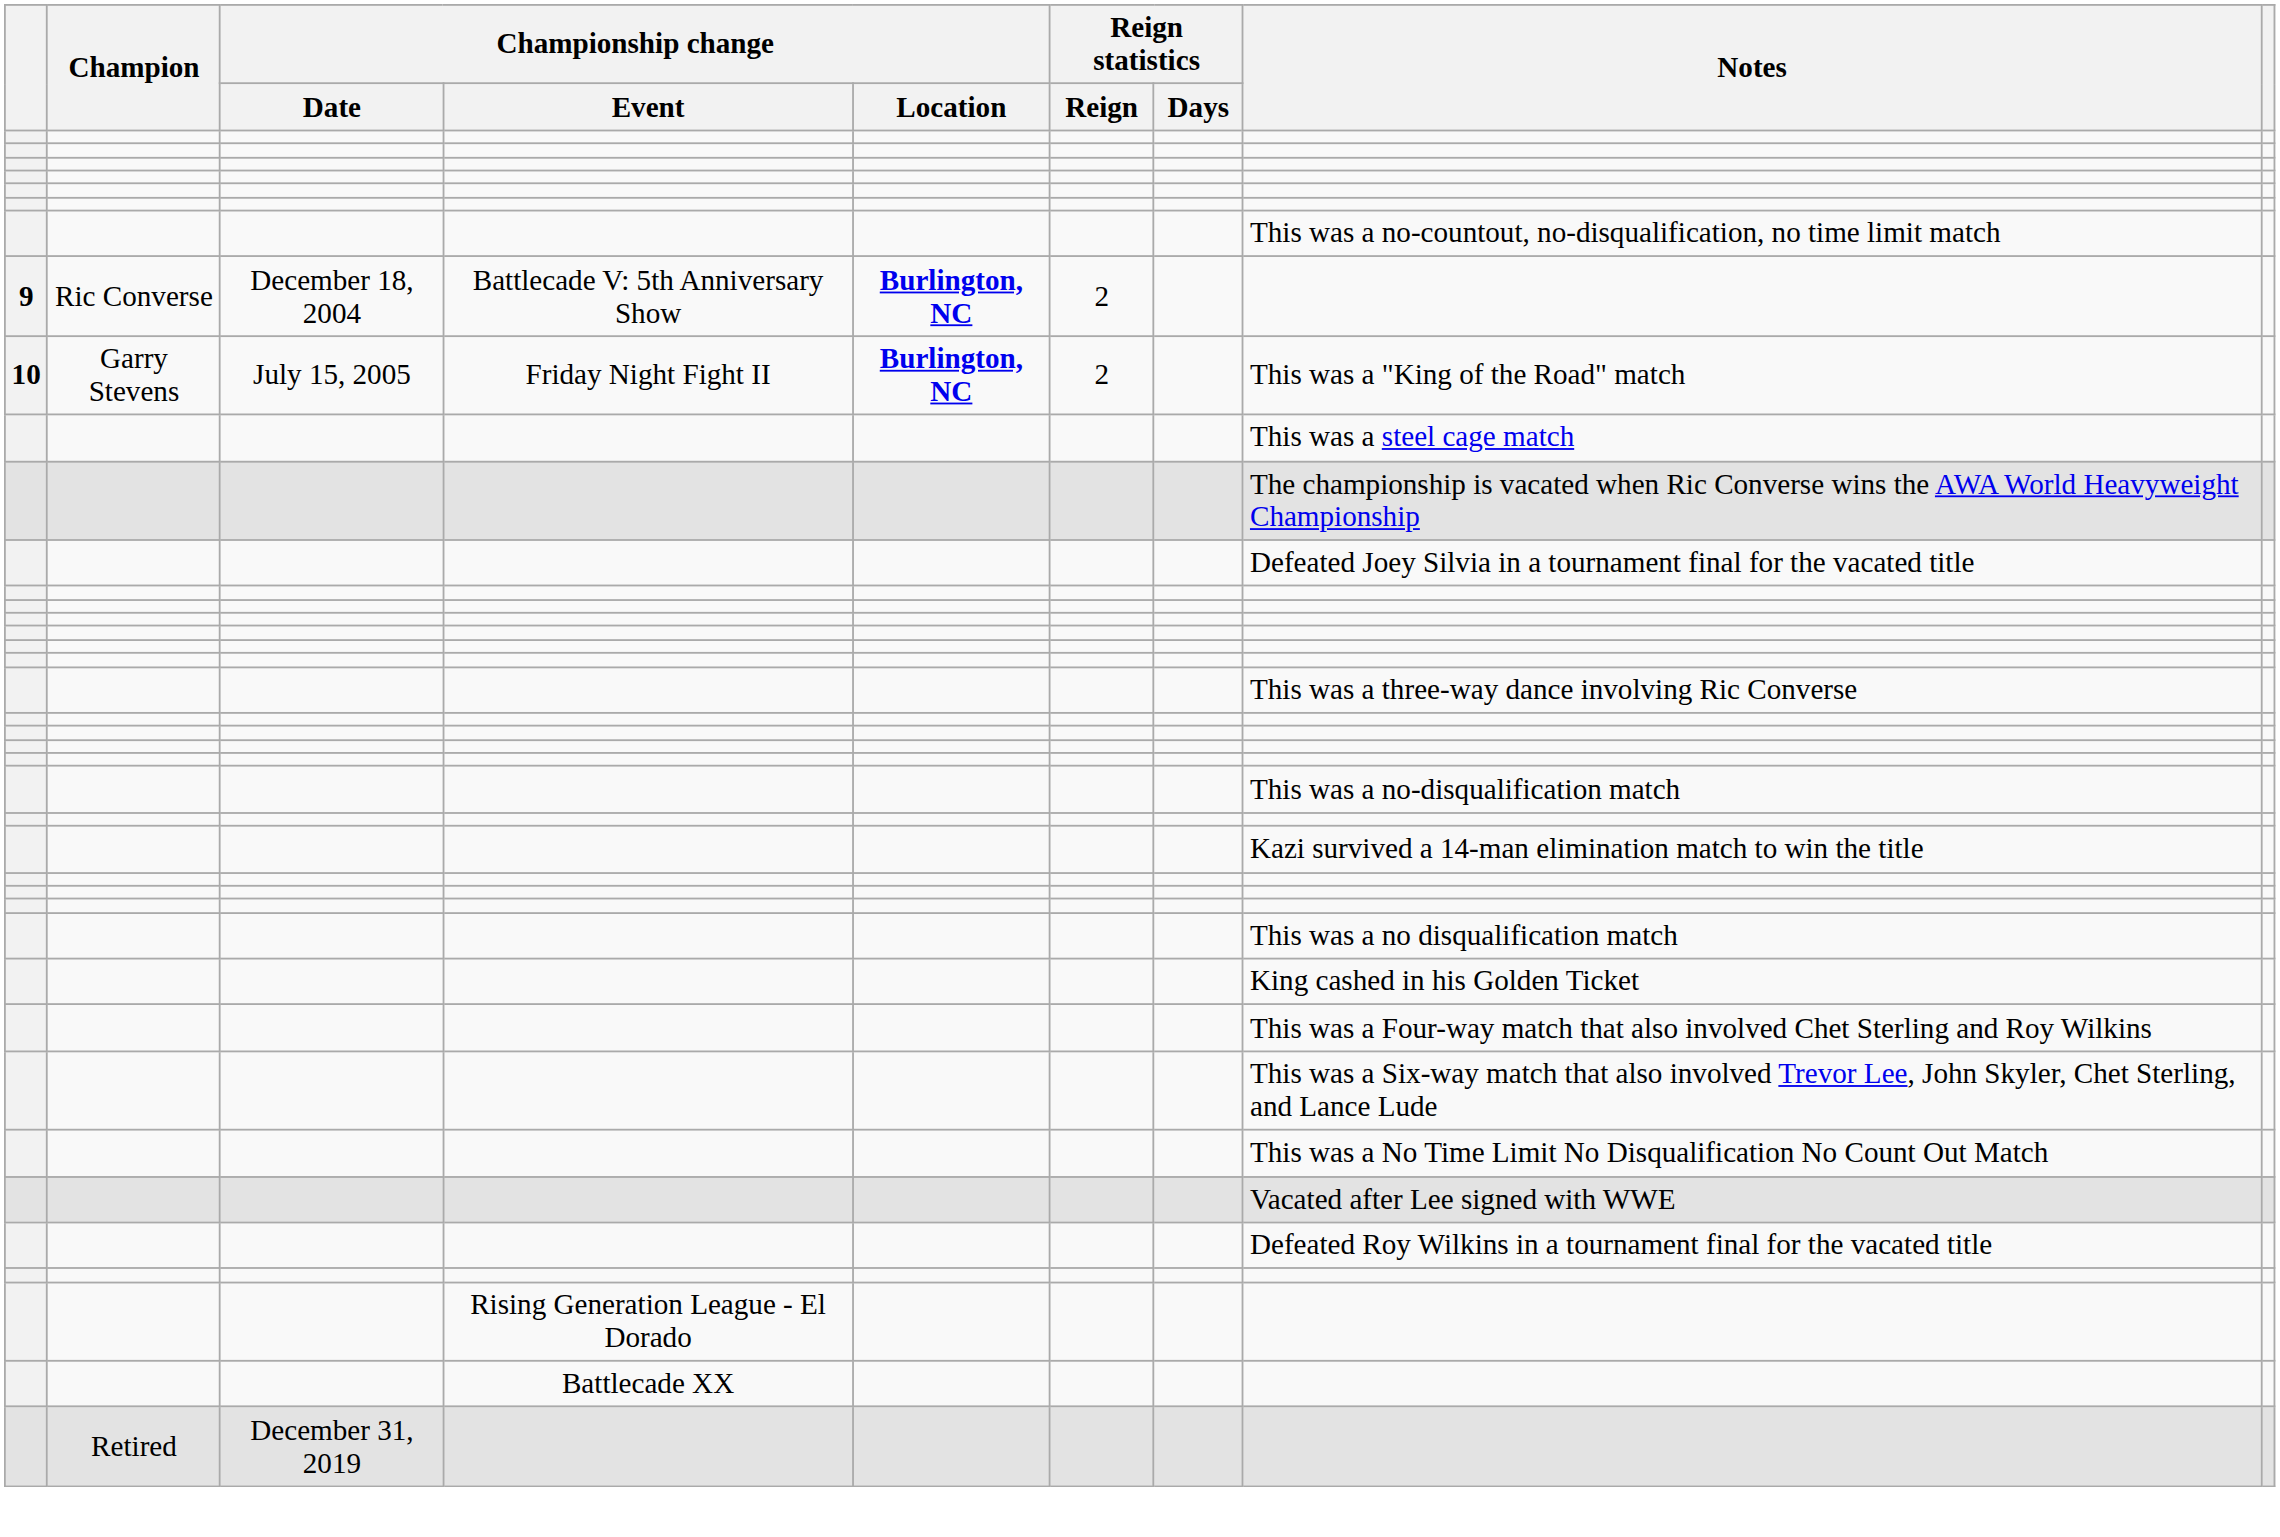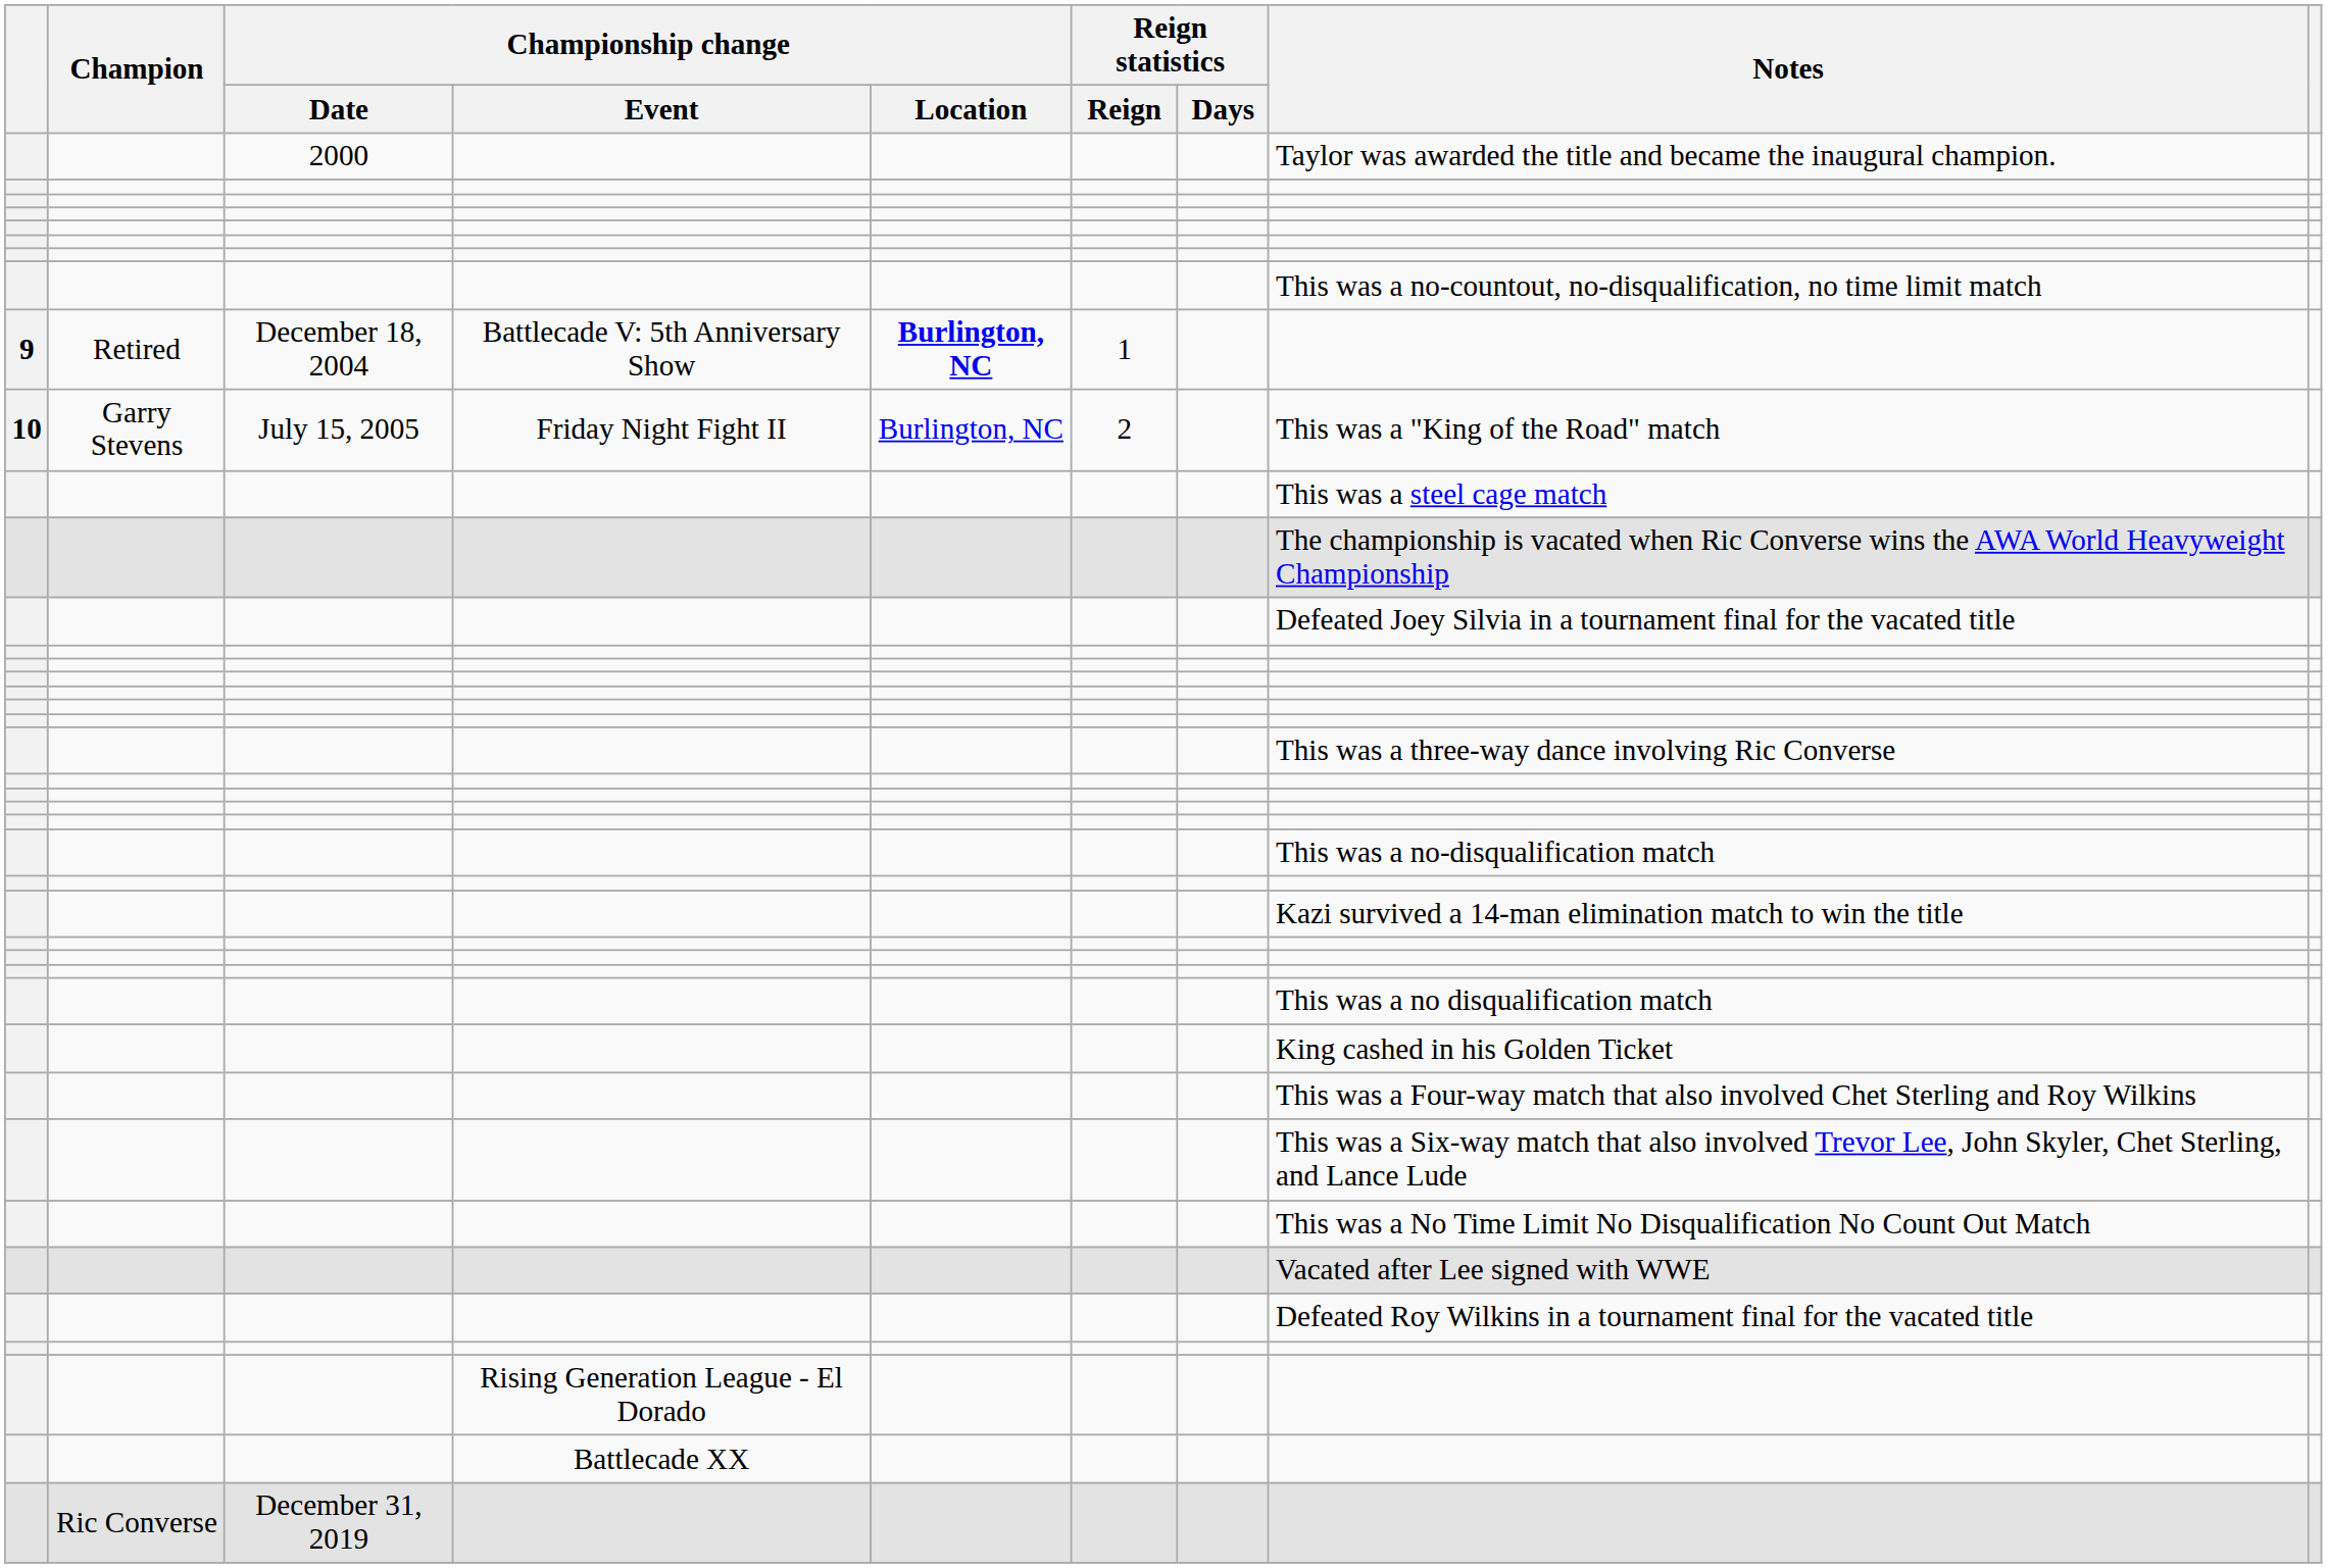+ row: 2000 | Taylor was awarded the title and became the inaugural champion.
December 18, 2004 | Champion: Ric Converse -> Retired
December 18, 2004 | Reign statistics / Reign: 2 -> 1
July 15, 2005 | Championship change / Location: bold -> normal
December 31, 2019 | Champion: Retired -> Ric Converse
